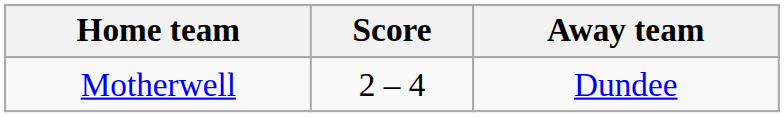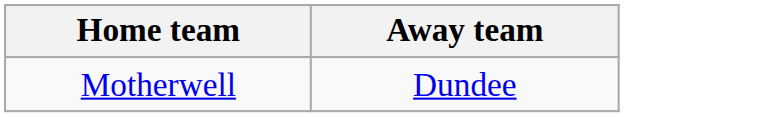- column: Score | 2 – 4
